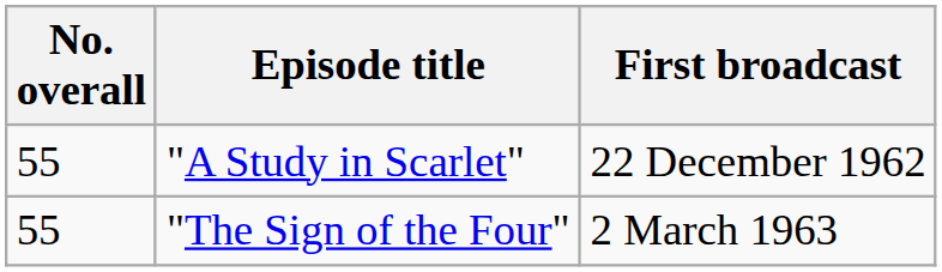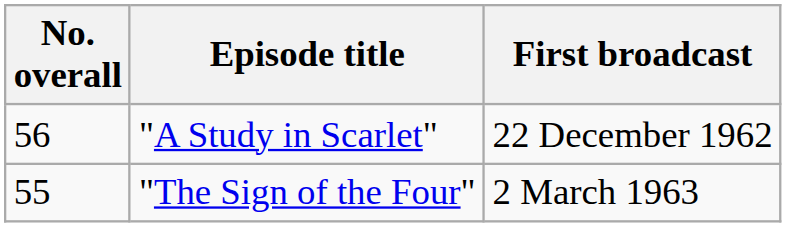"A Study in Scarlet" | No. overall: 55 -> 56
